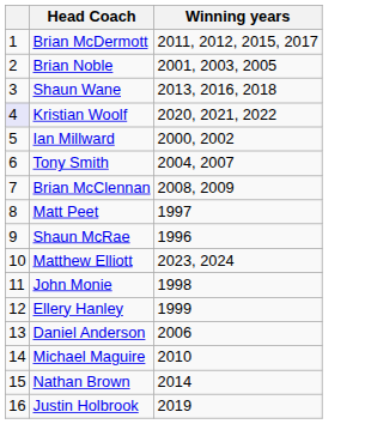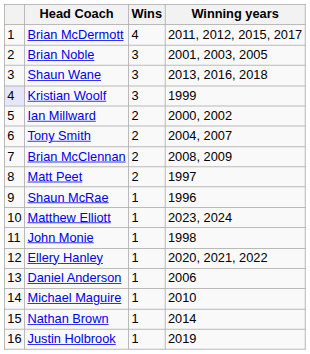+ column: Wins | 4 | 3 | 3 | 3 | 2 | 2 | 2 | 2 | 1 | 1 | 1 | 1 | 1 | 1 | 1 | 1
Kristian Woolf | Winning years: 2020, 2021, 2022 -> 1999
Ellery Hanley | Winning years: 1999 -> 2020, 2021, 2022
